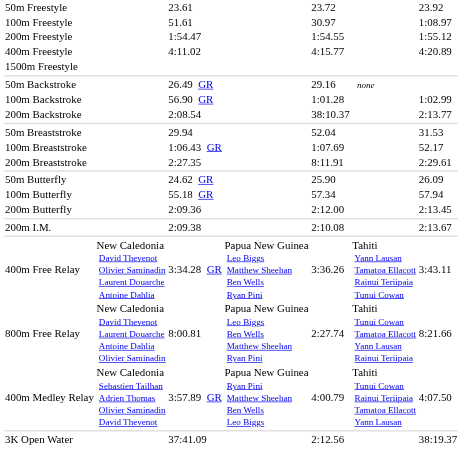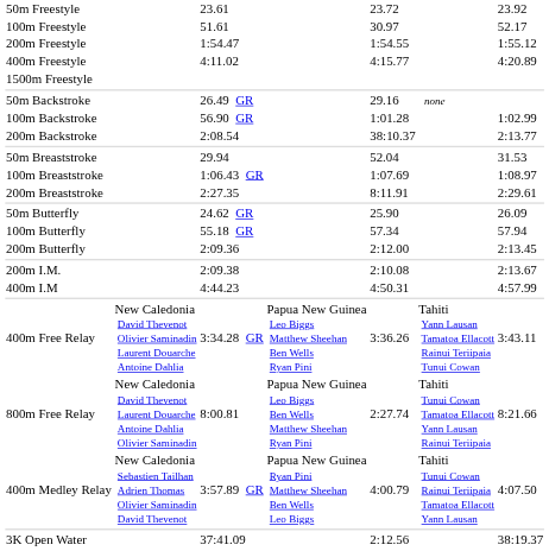100m Freestyle | column 7: 1:08.97 -> 52.17
100m Breaststroke | column 7: 52.17 -> 1:08.97
+ row: 400m I.M | 4:44.23 | 4:50.31 | 4:57.99
